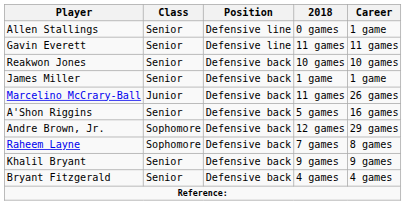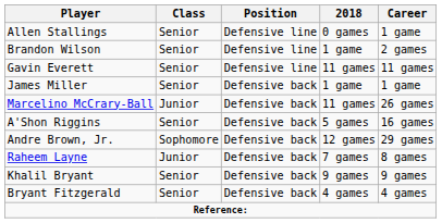+ row: Brandon Wilson | Senior | Defensive line | 1 game | 2 games
- row: Reakwon Jones | Senior | Defensive back | 10 games | 10 games
Raheem Layne | Class: Sophomore -> Junior
